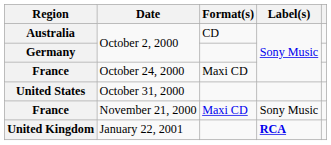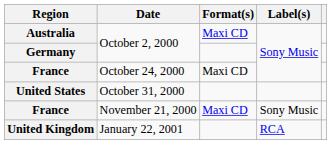Australia | Format(s): CD -> Maxi CD
United Kingdom | Label(s): bold -> normal
